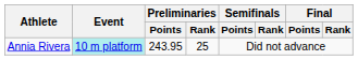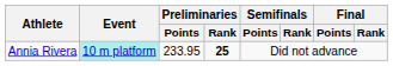Annia Rivera | Preliminaries / Points: 243.95 -> 233.95
Annia Rivera | Preliminaries / Rank: normal -> bold
